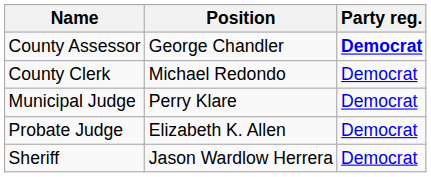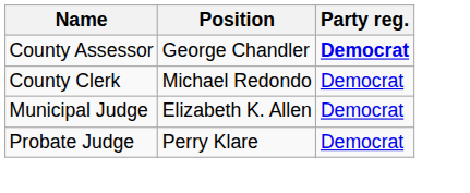Municipal Judge | Position: Perry Klare -> Elizabeth K. Allen
Probate Judge | Position: Elizabeth K. Allen -> Perry Klare
- row: Sheriff | Jason Wardlow Herrera | Democrat
